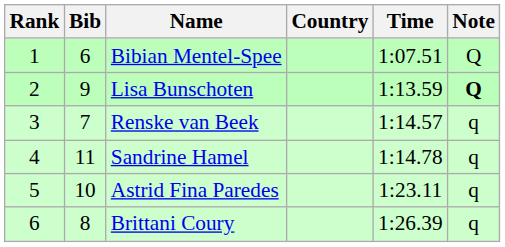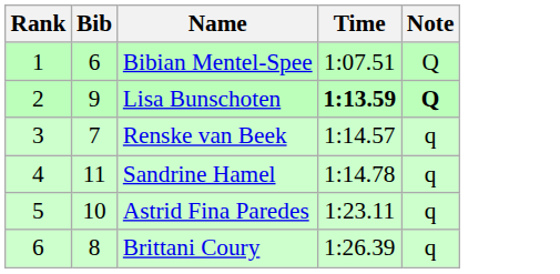- column: Country
Lisa Bunschoten | Time: normal -> bold
